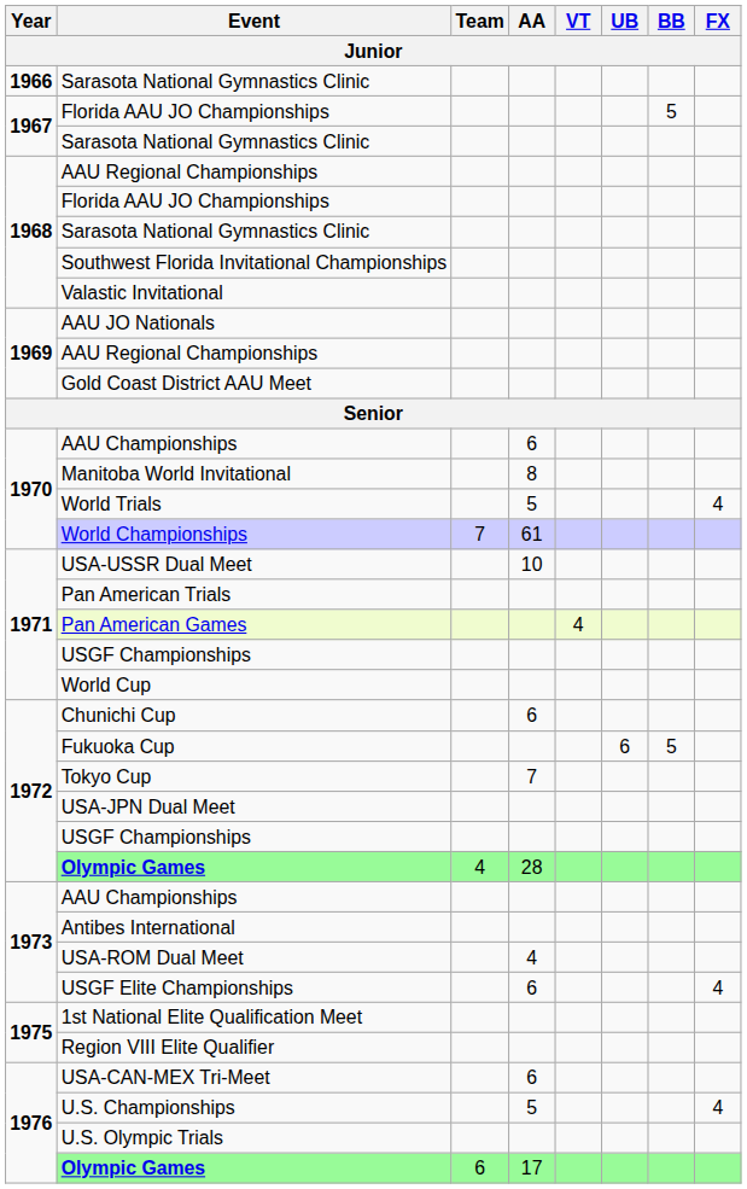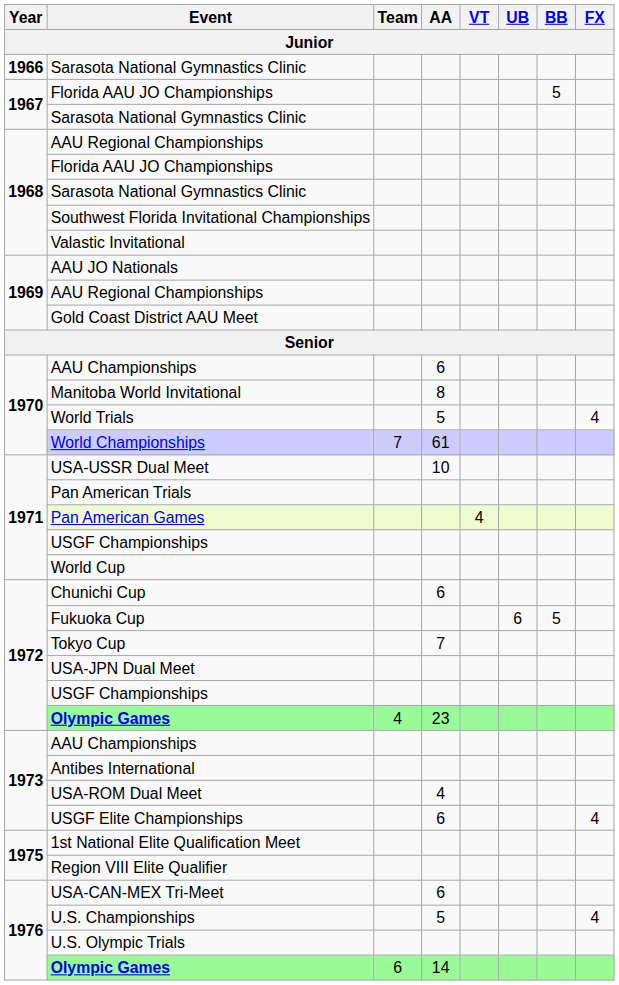1972 / Olympic Games | AA: 28 -> 23
1976 / Olympic Games | AA: 17 -> 14
